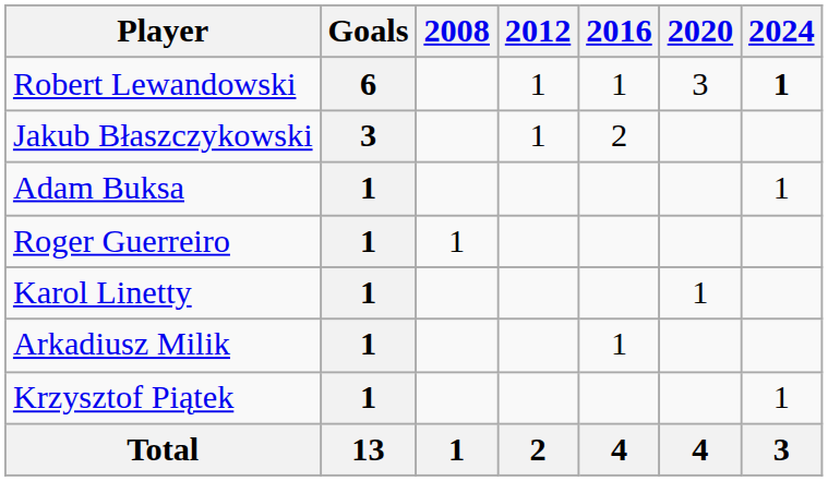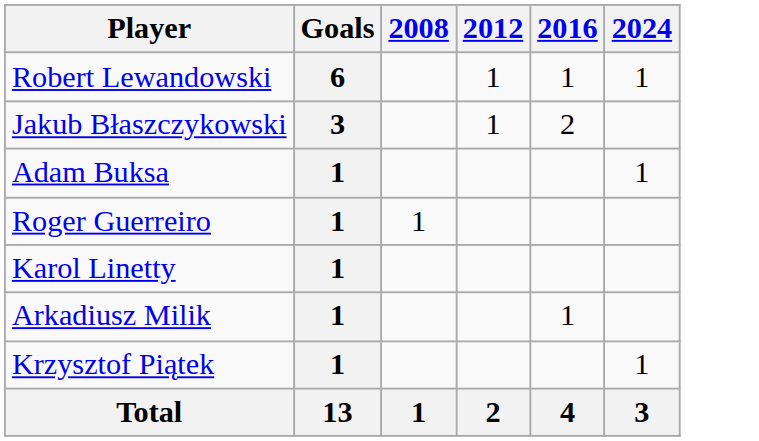- column: 2020 | 3 | 1 | 4
Robert Lewandowski | 2024: bold -> normal
